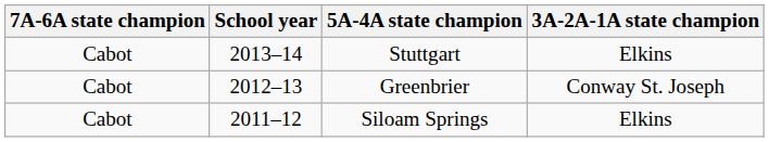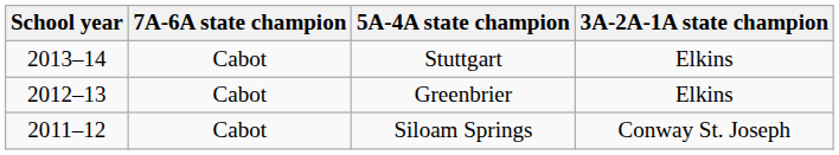columns swapped: School year <-> 7A-6A state champion
Greenbrier | 3A-2A-1A state champion: Conway St. Joseph -> Elkins
Siloam Springs | 3A-2A-1A state champion: Elkins -> Conway St. Joseph
